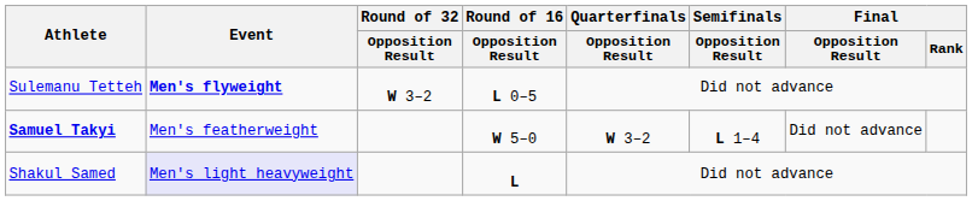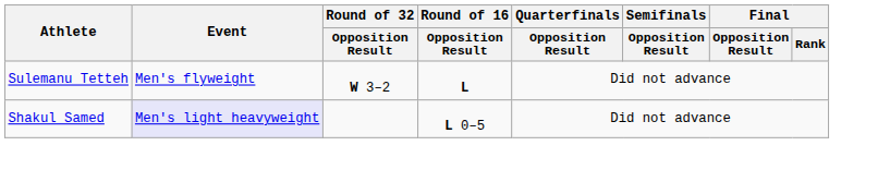Sulemanu Tetteh | Event: bold -> normal
Sulemanu Tetteh | Round of 16 / Opposition Result: L 0–5 -> L
- row: Samuel Takyi | Men's featherweight | W 5–0 | W 3–2 | L 1–4 | Did not advance
Shakul Samed | Round of 16 / Opposition Result: L -> L 0–5
